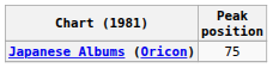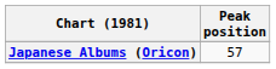Japanese Albums (Oricon) | Peak position: 75 -> 57
